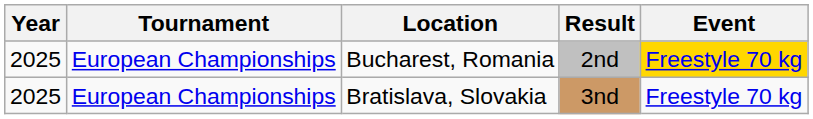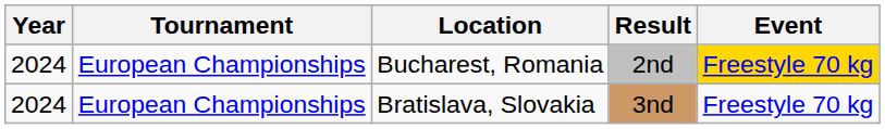Bucharest, Romania | Year: 2025 -> 2024
Bratislava, Slovakia | Year: 2025 -> 2024
